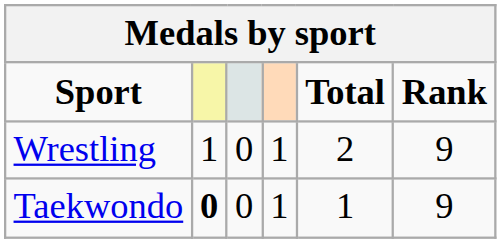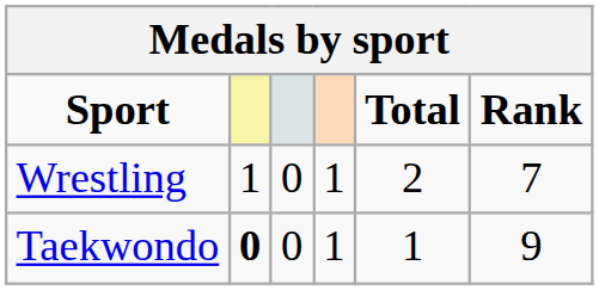Wrestling | Rank: 9 -> 7
